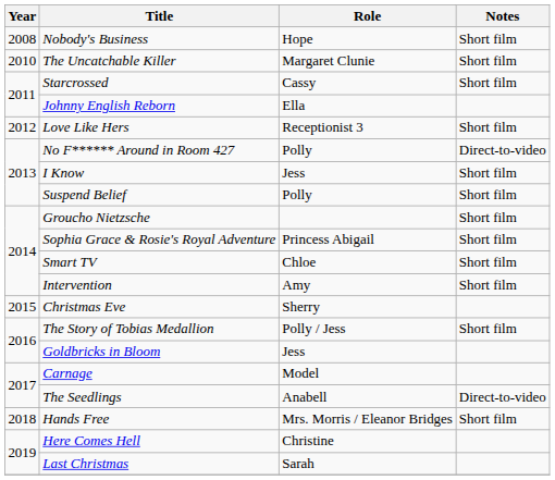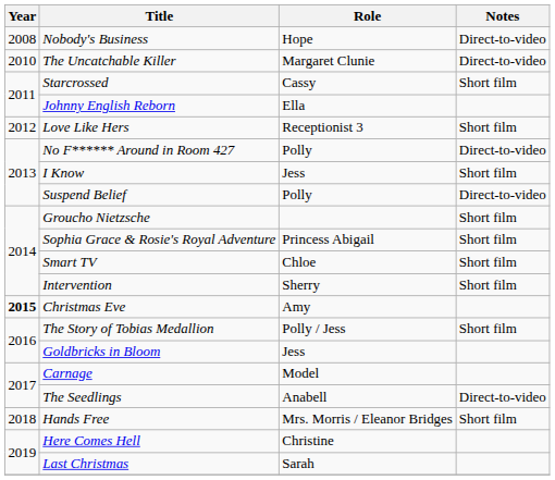Nobody's Business | Notes: Short film -> Direct-to-video
The Uncatchable Killer | Notes: Short film -> Direct-to-video
Suspend Belief | Notes: Short film -> Direct-to-video
Intervention | Role: Amy -> Sherry
Christmas Eve | Year: normal -> bold
Christmas Eve | Role: Sherry -> Amy
